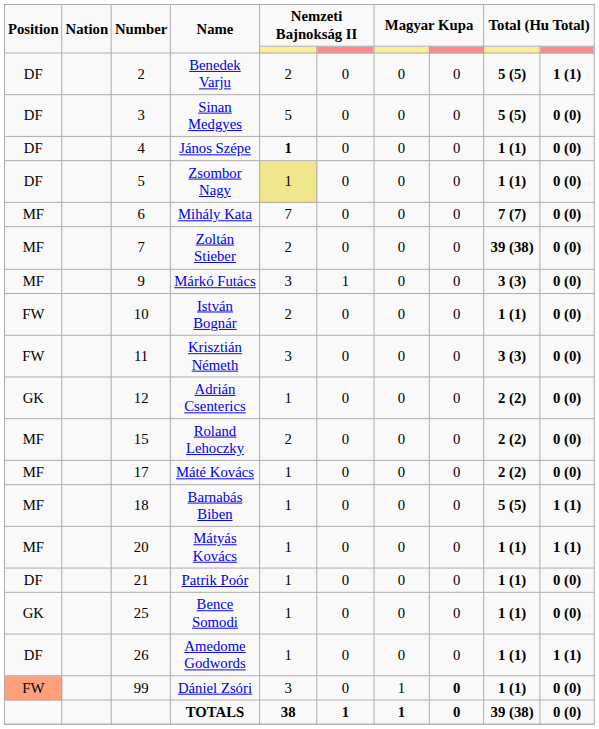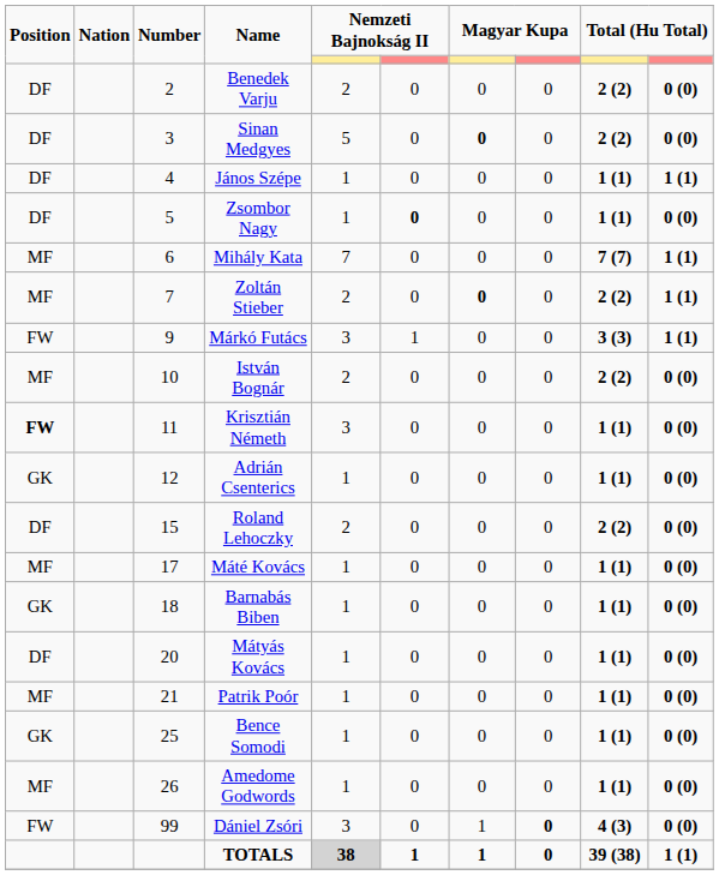Benedek Varju | column 9: 5 (5) -> 2 (2)
Benedek Varju | column 10: 1 (1) -> 0 (0)
Sinan Medgyes | column 7: normal -> bold
Sinan Medgyes | column 9: 5 (5) -> 2 (2)
János Szépe | column 5: bold -> normal
János Szépe | column 10: 0 (0) -> 1 (1)
Zsombor Nagy | column 5: khaki background -> no background
Zsombor Nagy | column 6: normal -> bold
Mihály Kata | column 10: 0 (0) -> 1 (1)
Zoltán Stieber | column 7: normal -> bold
Zoltán Stieber | column 9: 39 (38) -> 2 (2)
Zoltán Stieber | column 10: 0 (0) -> 1 (1)
Márkó Futács | Position: MF -> FW
Márkó Futács | column 10: 0 (0) -> 1 (1)
István Bognár | Position: FW -> MF
István Bognár | column 9: 1 (1) -> 2 (2)
Krisztián Németh | Position: normal -> bold
Krisztián Németh | column 9: 3 (3) -> 1 (1)
Adrián Csenterics | column 9: 2 (2) -> 1 (1)
Roland Lehoczky | Position: MF -> DF
Máté Kovács | column 9: 2 (2) -> 1 (1)
Barnabás Biben | Position: MF -> GK
Barnabás Biben | column 9: 5 (5) -> 1 (1)
Barnabás Biben | column 10: 1 (1) -> 0 (0)
Mátyás Kovács | Position: MF -> DF
Mátyás Kovács | column 10: 1 (1) -> 0 (0)
Patrik Poór | Position: DF -> MF
Amedome Godwords | Position: DF -> MF
Amedome Godwords | column 10: 1 (1) -> 0 (0)
Dániel Zsóri | Position: lightsalmon background -> no background
Dániel Zsóri | column 9: 1 (1) -> 4 (3)
TOTALS | column 5: no background -> lightgrey background
TOTALS | column 10: 0 (0) -> 1 (1)
